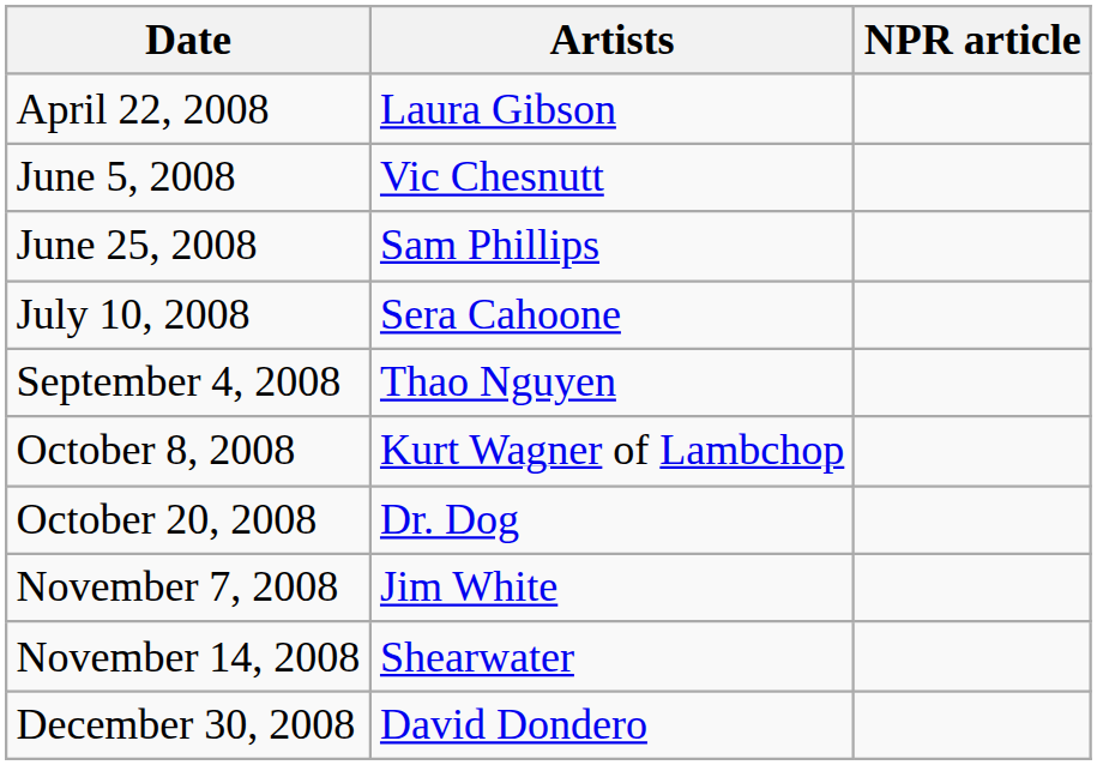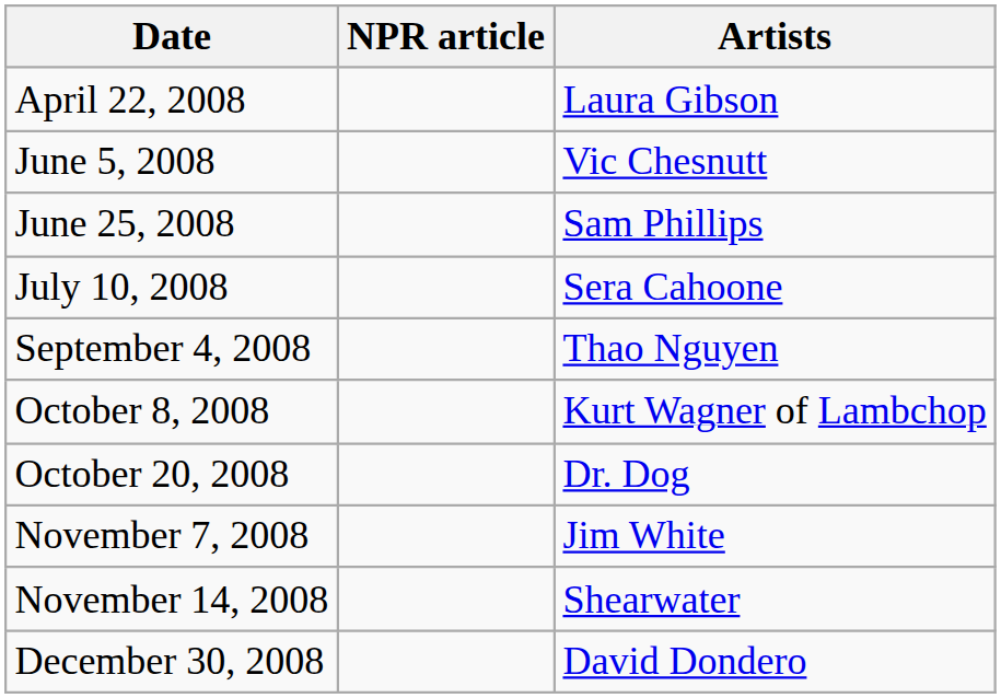columns swapped: Artists <-> NPR article
